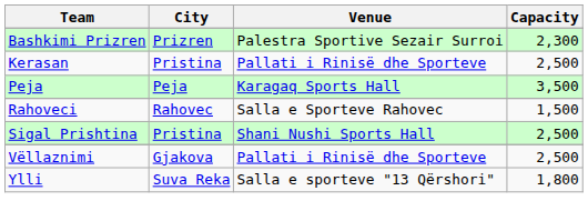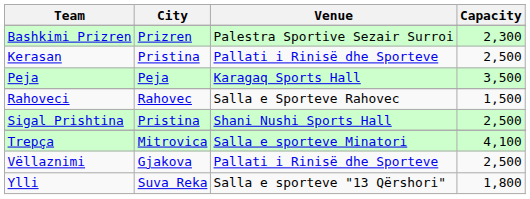+ row: Trepça | Mitrovica | Salla e sporteve Minatori | 4,100
